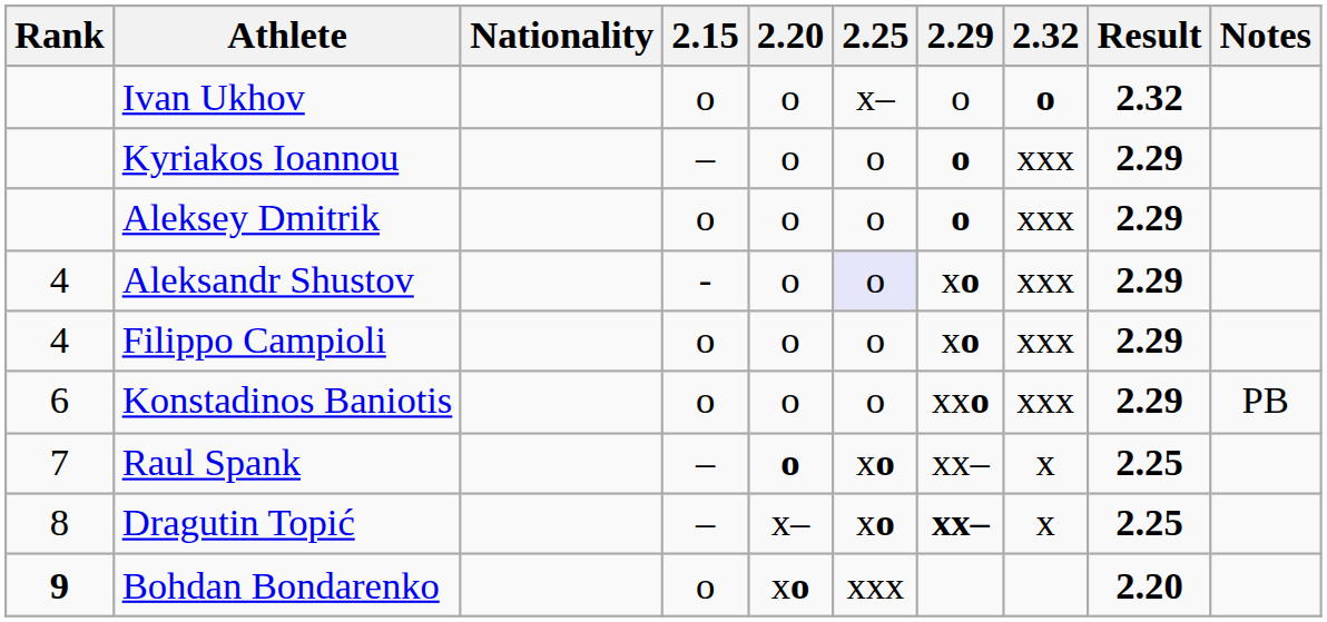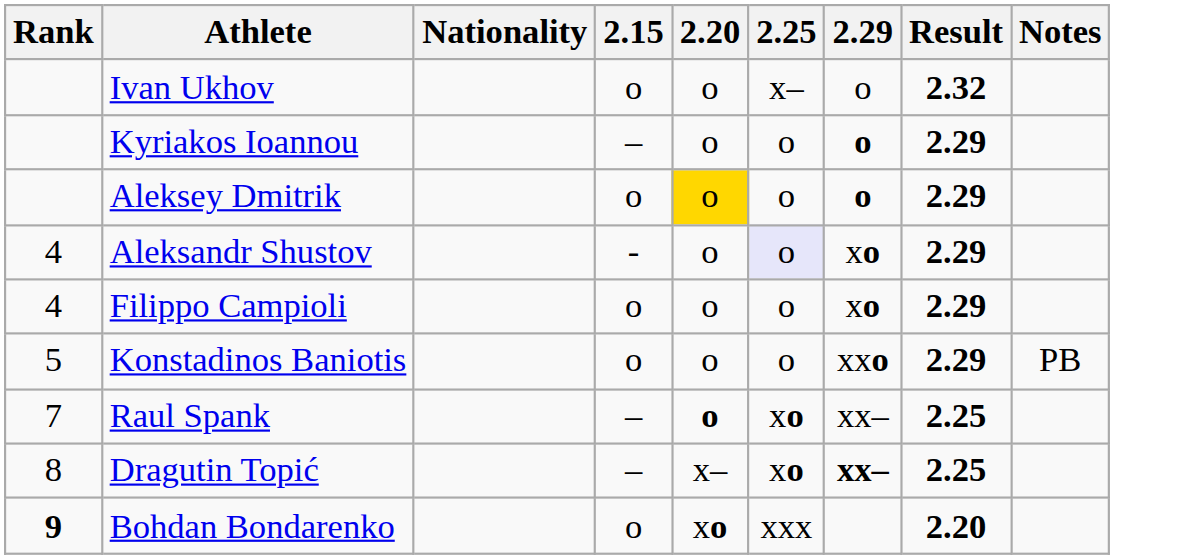- column: 2.32 | o | xxx | xxx | xxx | xxx | xxx | x | x
Aleksey Dmitrik | 2.20: no background -> gold background
Konstadinos Baniotis | Rank: 6 -> 5
